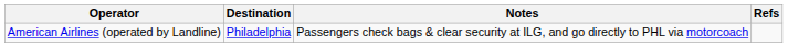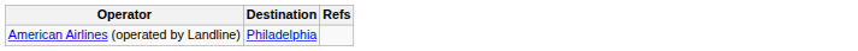- column: Notes | Passengers check bags & clear security at ILG, and go directly to PHL via motorcoach
